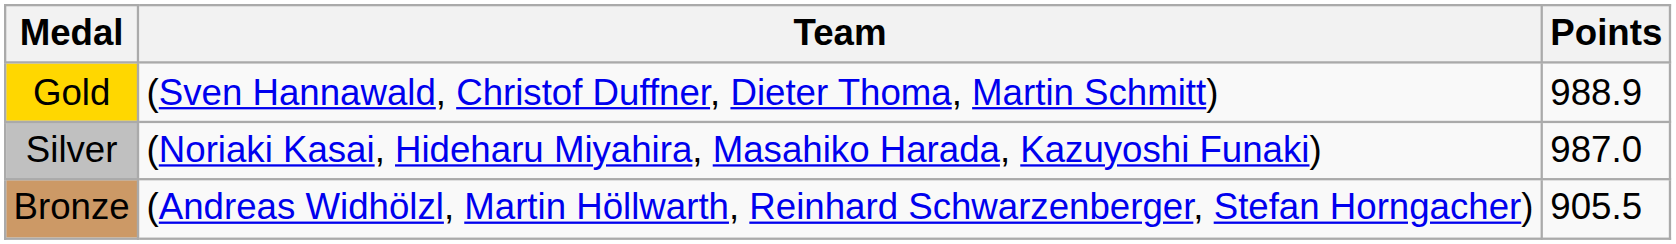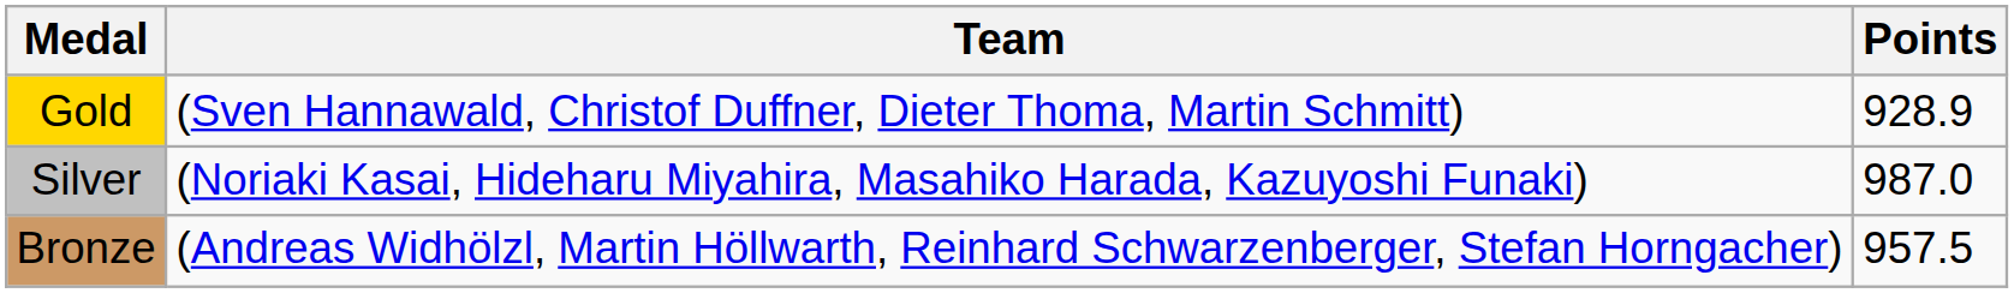Gold | Points: 988.9 -> 928.9
Bronze | Points: 905.5 -> 957.5
